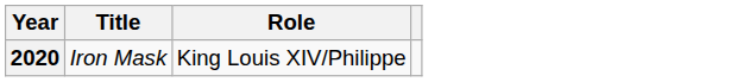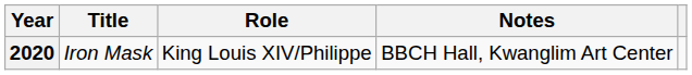+ column: Notes | BBCH Hall, Kwanglim Art Center
